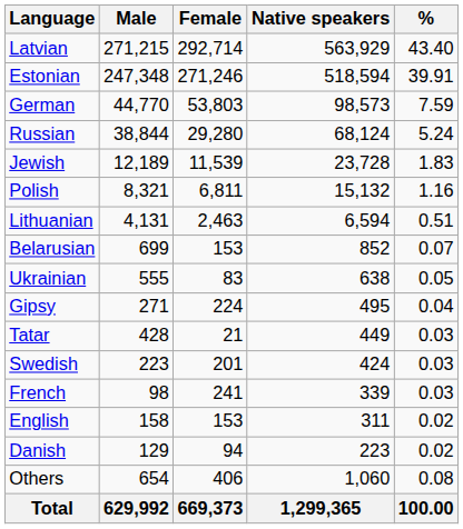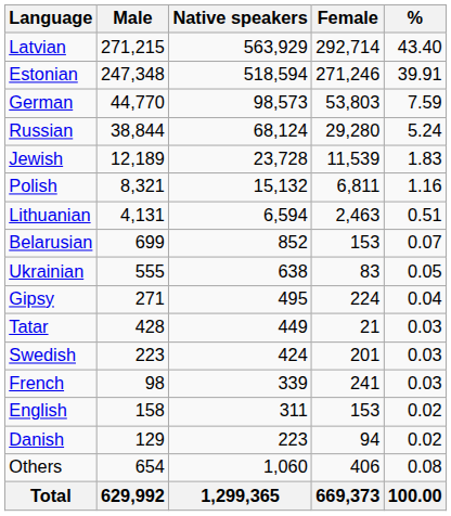columns swapped: Female <-> Native speakers
